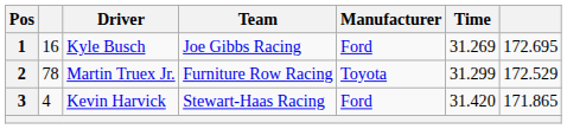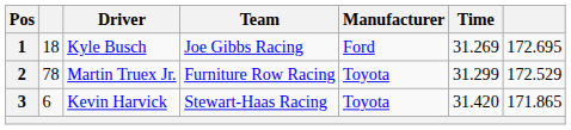1 | column 2: 16 -> 18
3 | column 2: 4 -> 6
3 | Manufacturer: Ford -> Toyota
